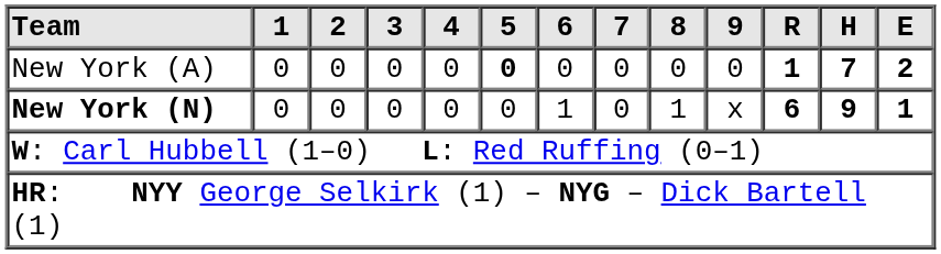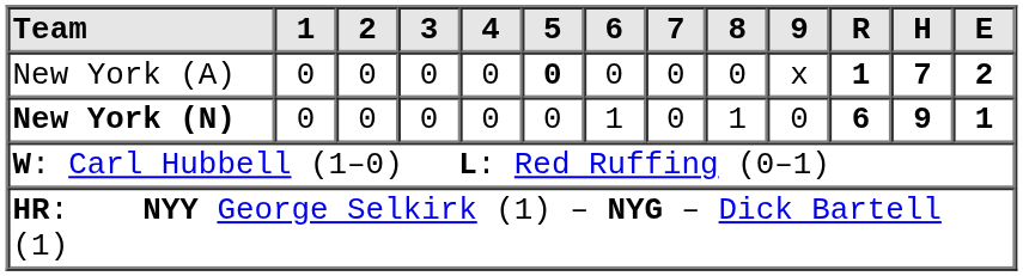New York (A) | 9: 0 -> x
New York (N) | 9: x -> 0
